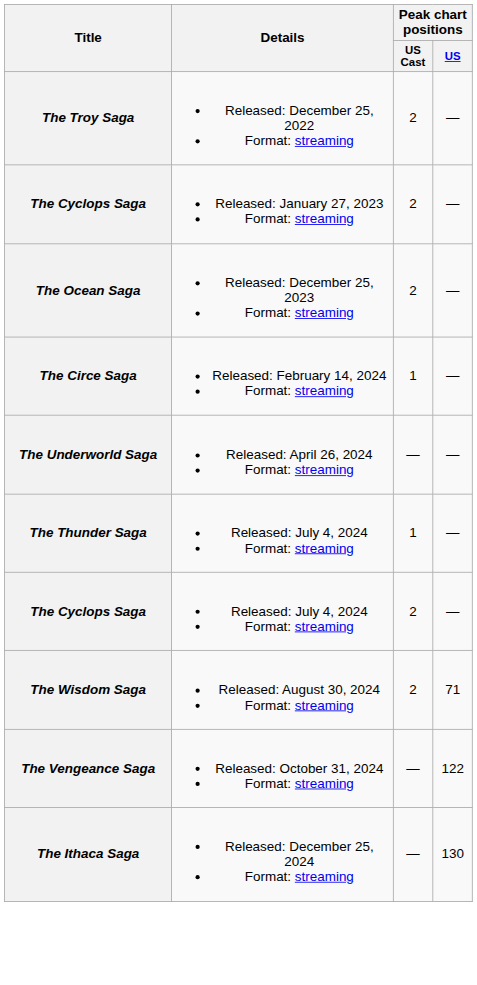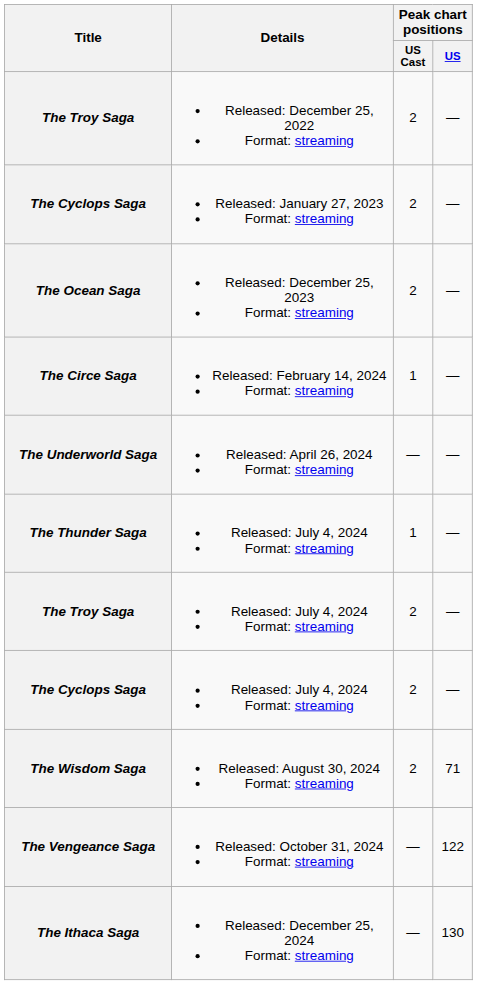+ row: The Troy Saga | Released: July 4, 2024 Format: streaming | 2 | —
